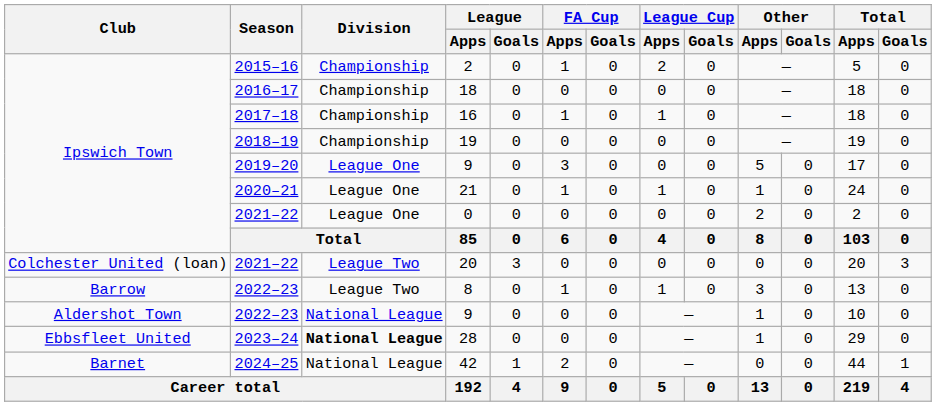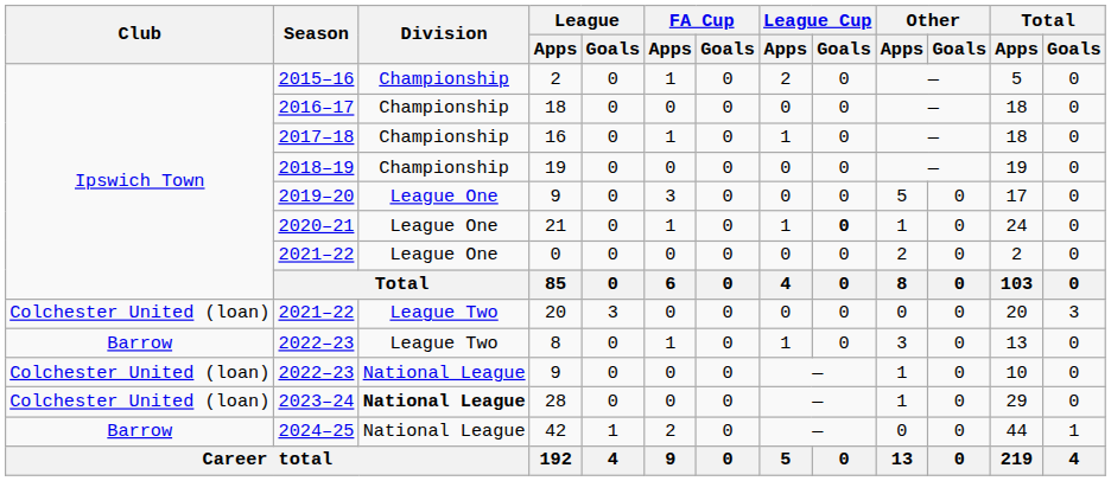21 | League Cup / Goals: normal -> bold
2022–23 / 9 | Club: Aldershot Town -> Colchester United (loan)
28 | Club: Ebbsfleet United -> Colchester United (loan)
42 | Club: Barnet -> Barrow
